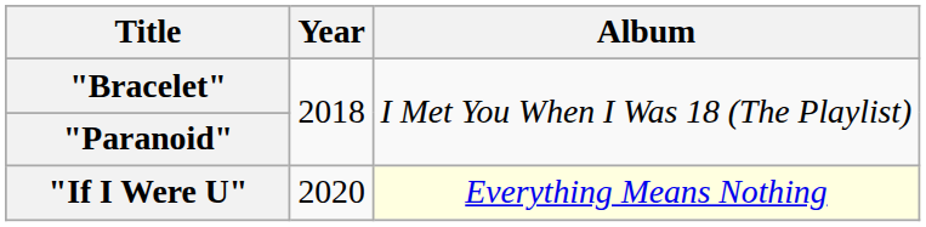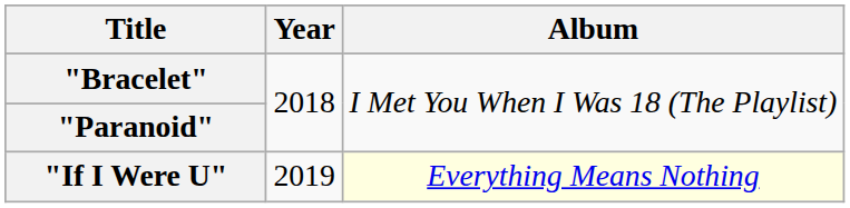"If I Were U" | Year: 2020 -> 2019
